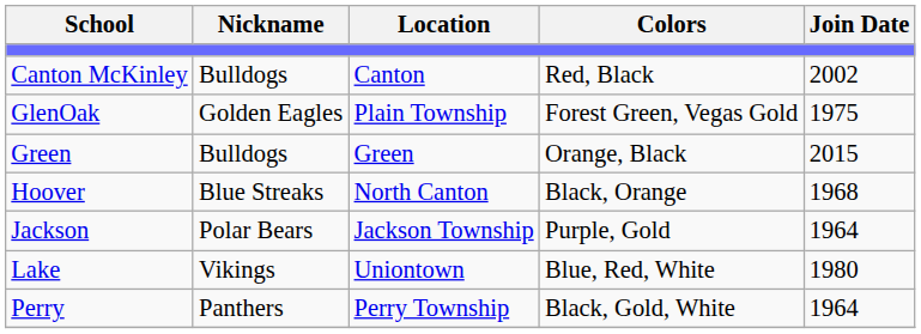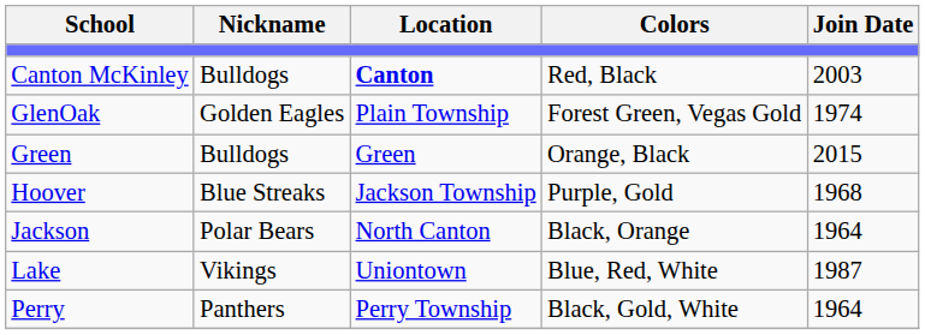Canton McKinley | Location: normal -> bold
Canton McKinley | Join Date: 2002 -> 2003
GlenOak | Join Date: 1975 -> 1974
Hoover | Location: North Canton -> Jackson Township
Hoover | Colors: Black, Orange -> Purple, Gold
Jackson | Location: Jackson Township -> North Canton
Jackson | Colors: Purple, Gold -> Black, Orange
Lake | Join Date: 1980 -> 1987
